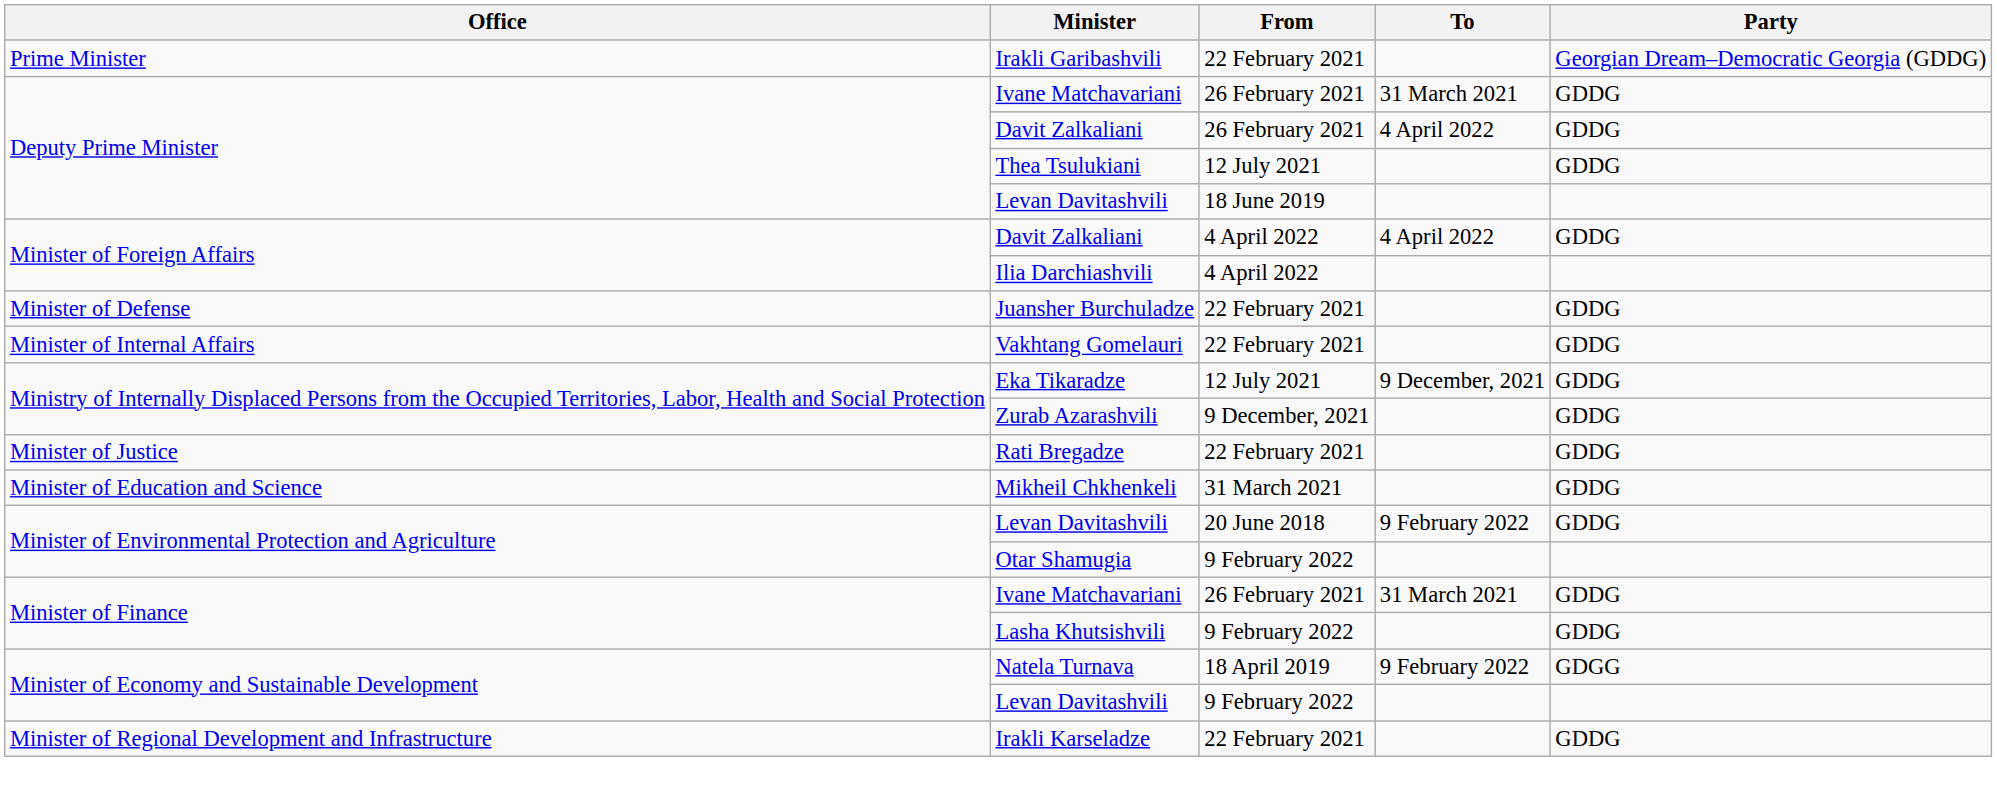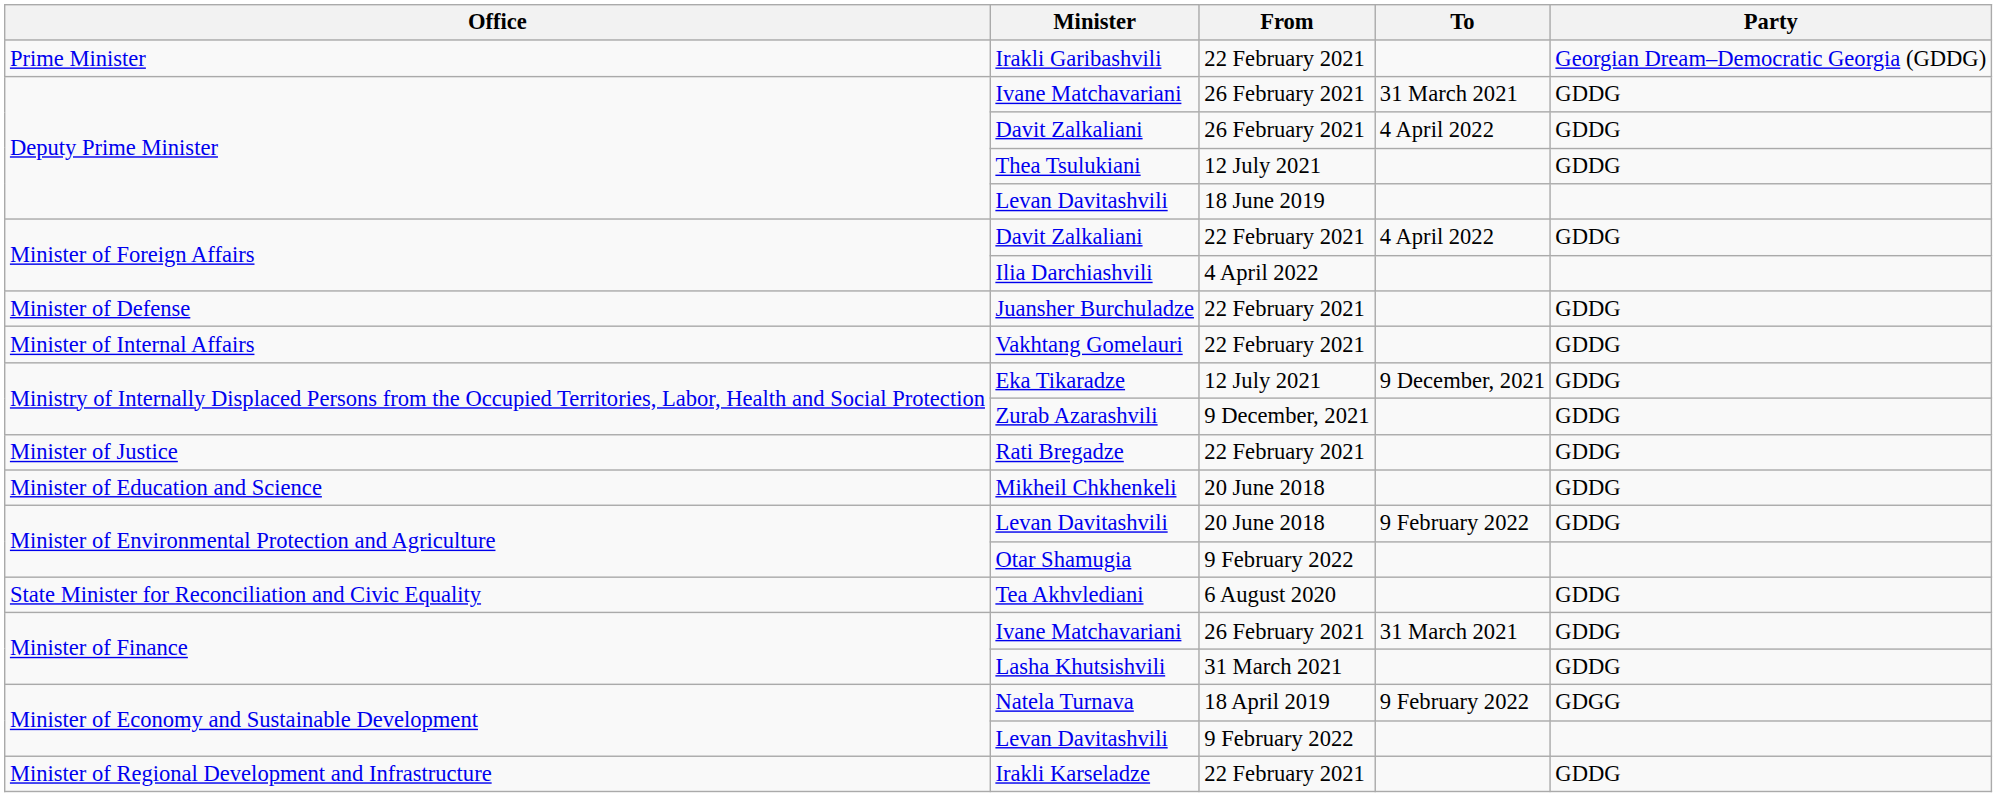Minister of Foreign Affairs / Davit Zalkaliani | From: 4 April 2022 -> 22 February 2021
Mikheil Chkhenkeli | From: 31 March 2021 -> 20 June 2018
+ row: State Minister for Reconciliation and Civic Equality | Tea Akhvlediani | 6 August 2020 | GDDG
Lasha Khutsishvili | From: 9 February 2022 -> 31 March 2021
